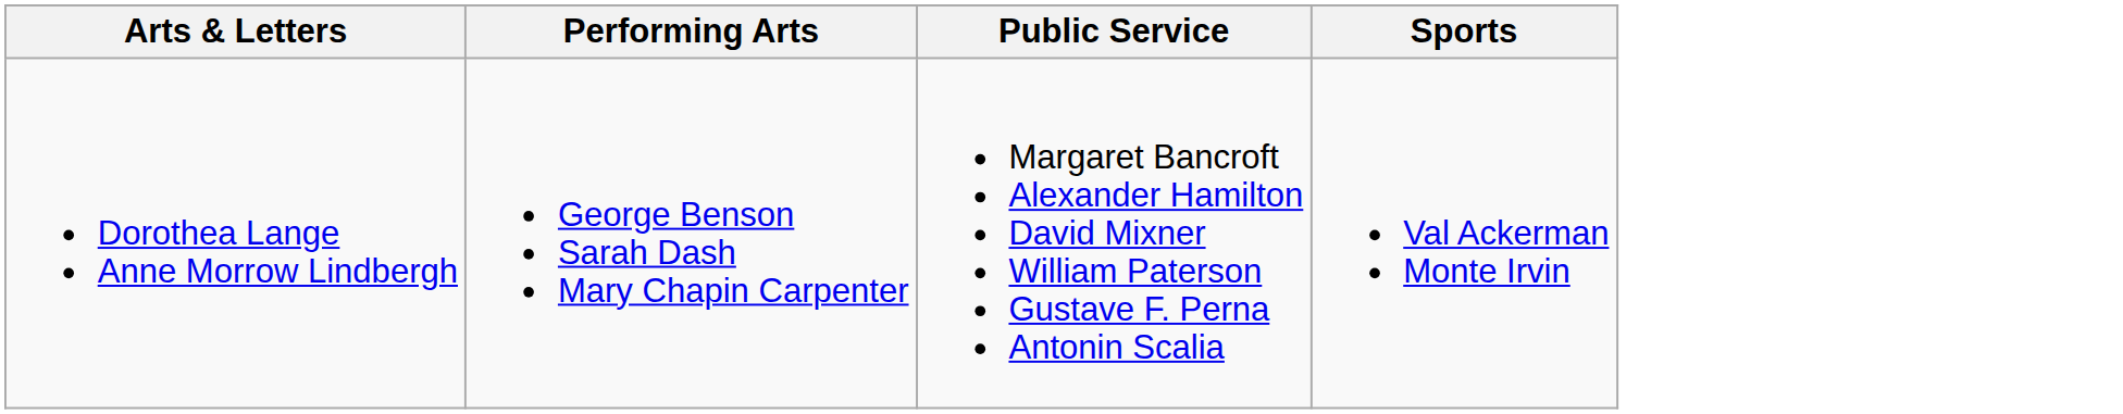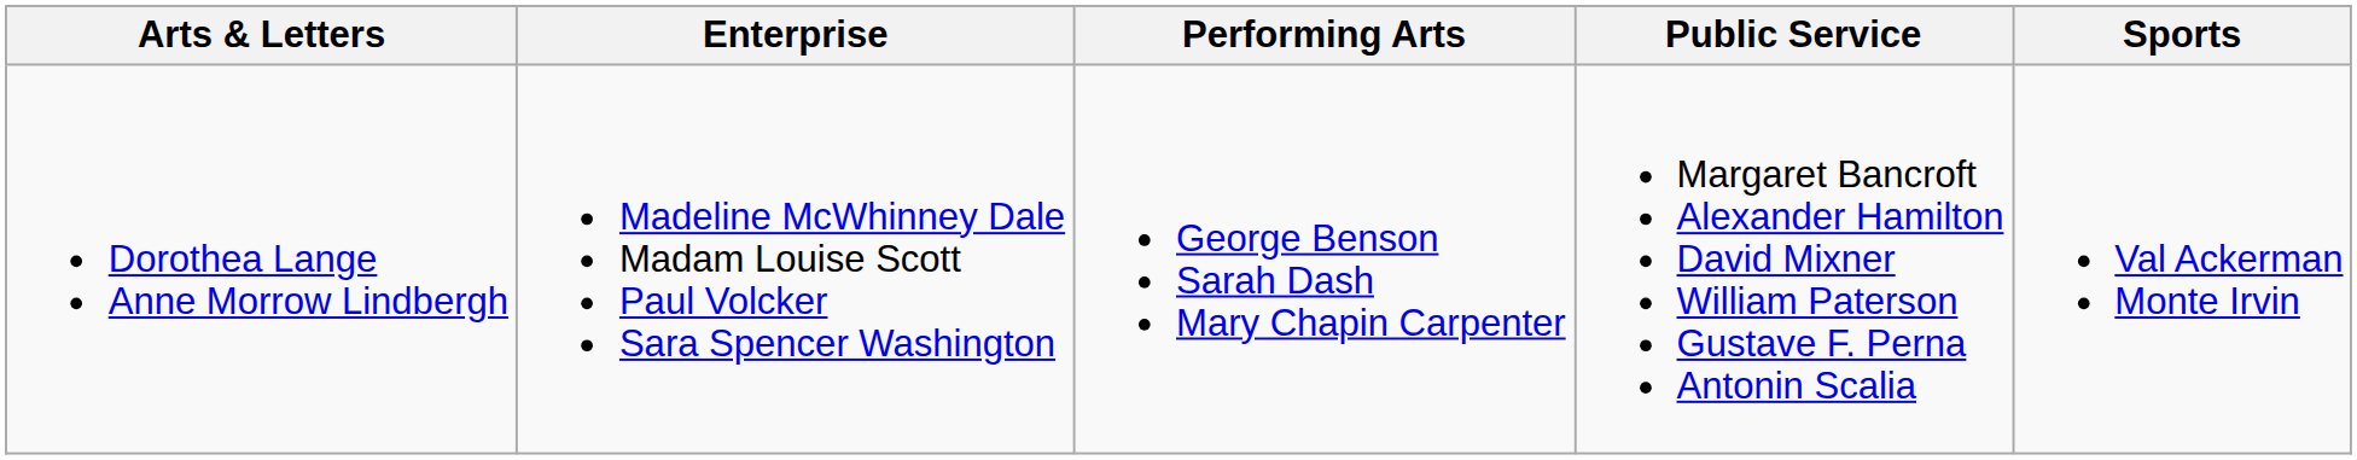+ column: Enterprise | Madeline McWhinney Dale Madam Louise Scott Paul Volcker Sara Spencer Washington
